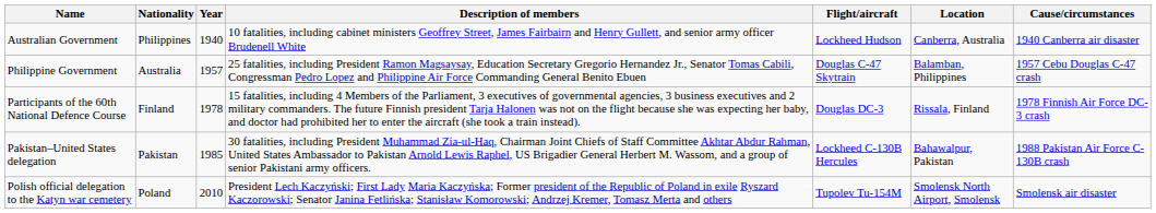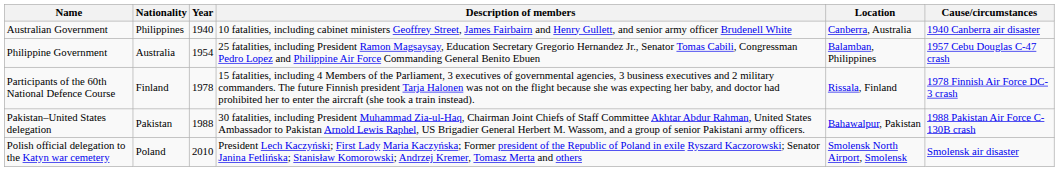- column: Flight/aircraft | Lockheed Hudson | Douglas C-47 Skytrain | Douglas DC-3 | Lockheed C-130B Hercules | Tupolev Tu-154M
Philippine Government | Year: 1957 -> 1954
Pakistan–United States delegation | Year: 1985 -> 1988
